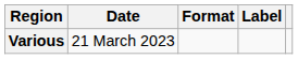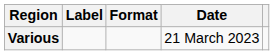columns swapped: Date <-> Label
